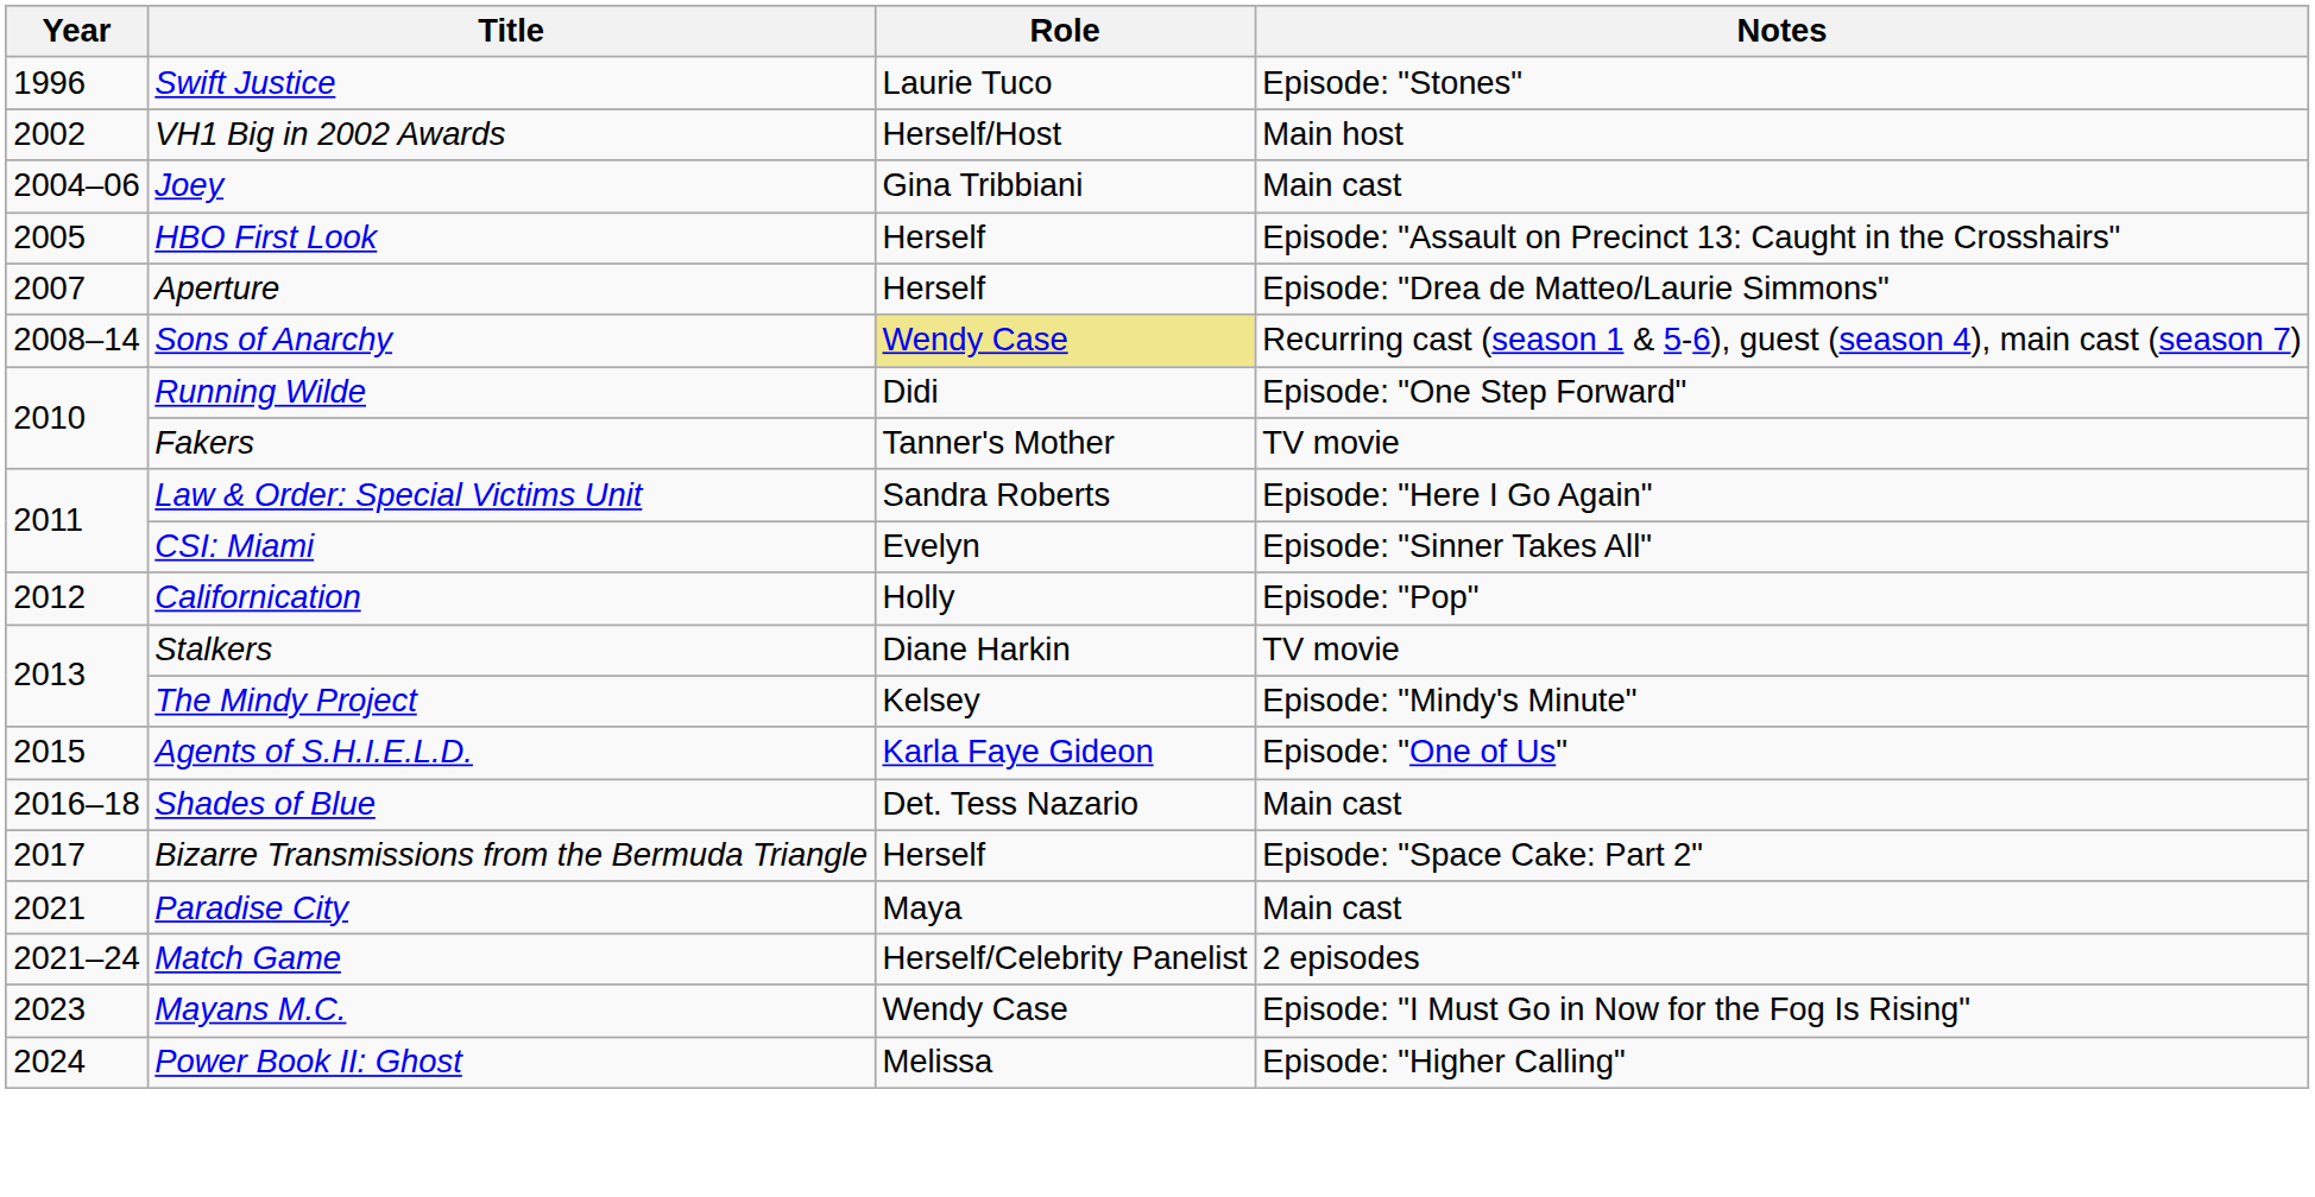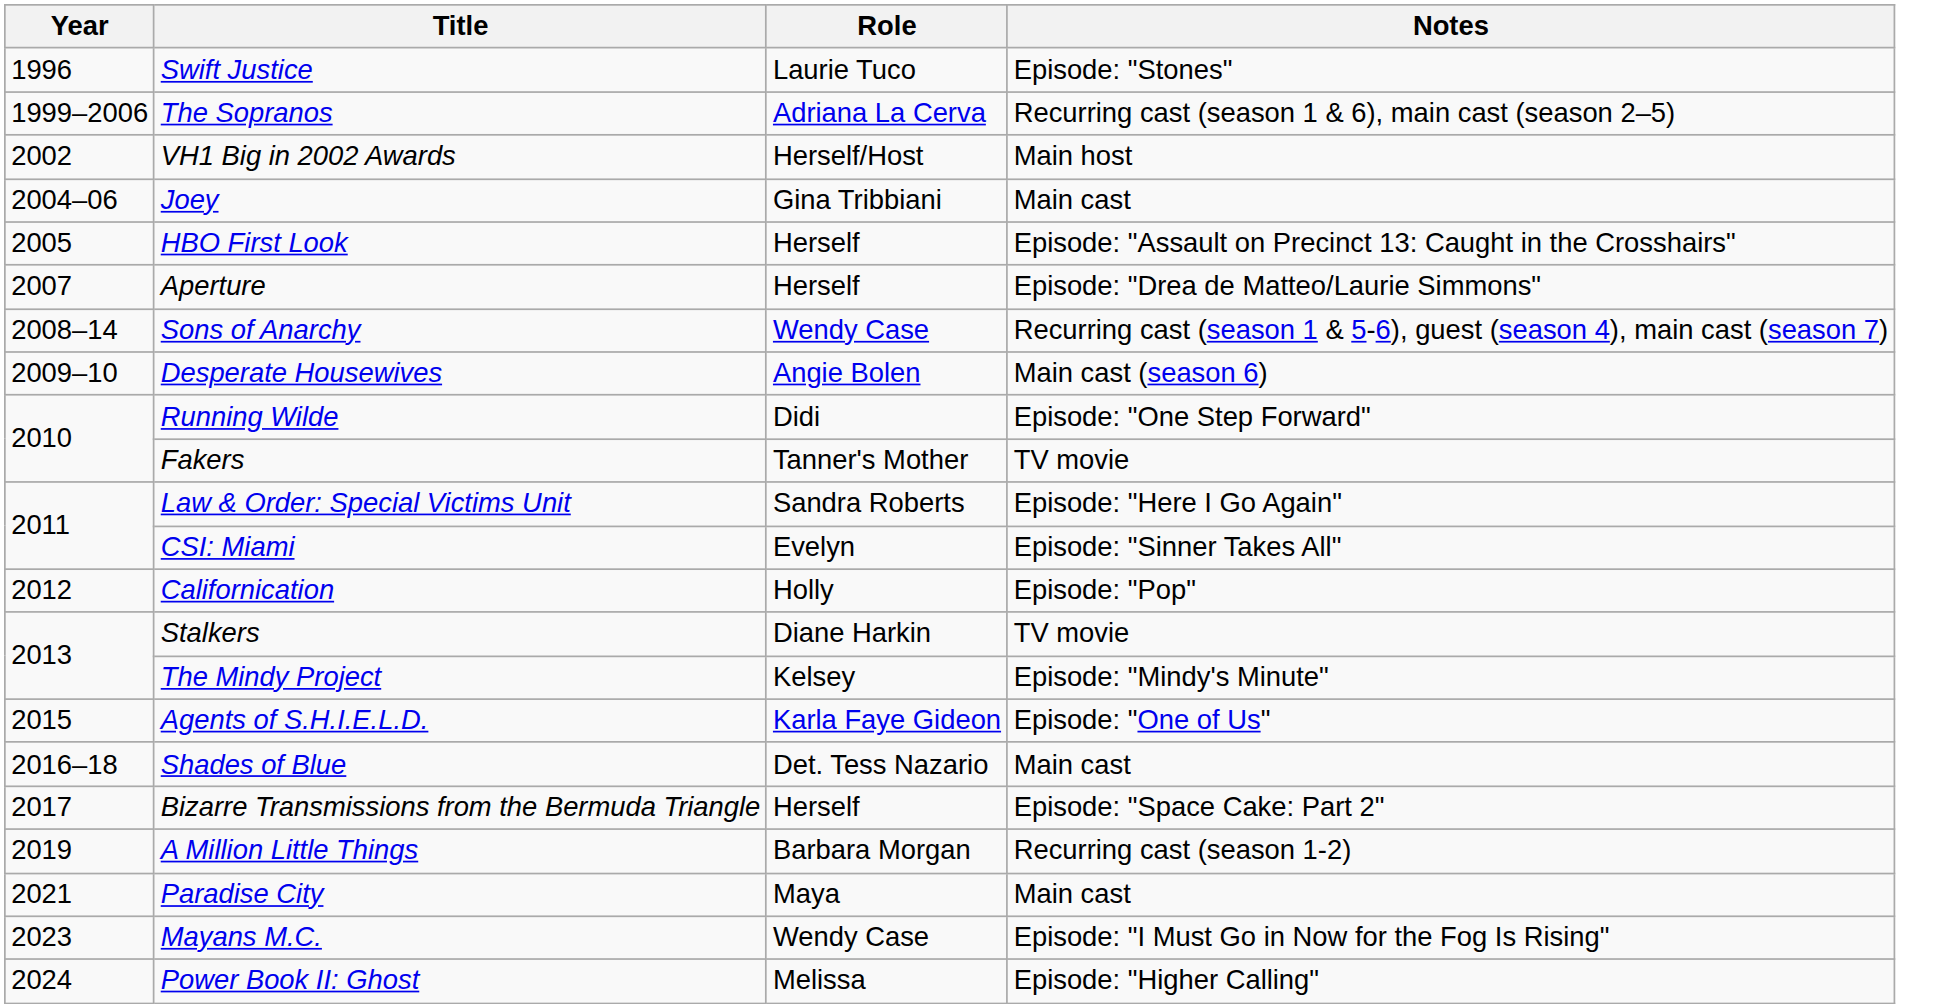+ row: 1999–2006 | The Sopranos | Adriana La Cerva | Recurring cast (season 1 & 6), main cast (season 2–5)
Sons of Anarchy | Role: khaki background -> no background
+ row: 2009–10 | Desperate Housewives | Angie Bolen | Main cast (season 6)
+ row: 2019 | A Million Little Things | Barbara Morgan | Recurring cast (season 1-2)
- row: 2021–24 | Match Game | Herself/Celebrity Panelist | 2 episodes
